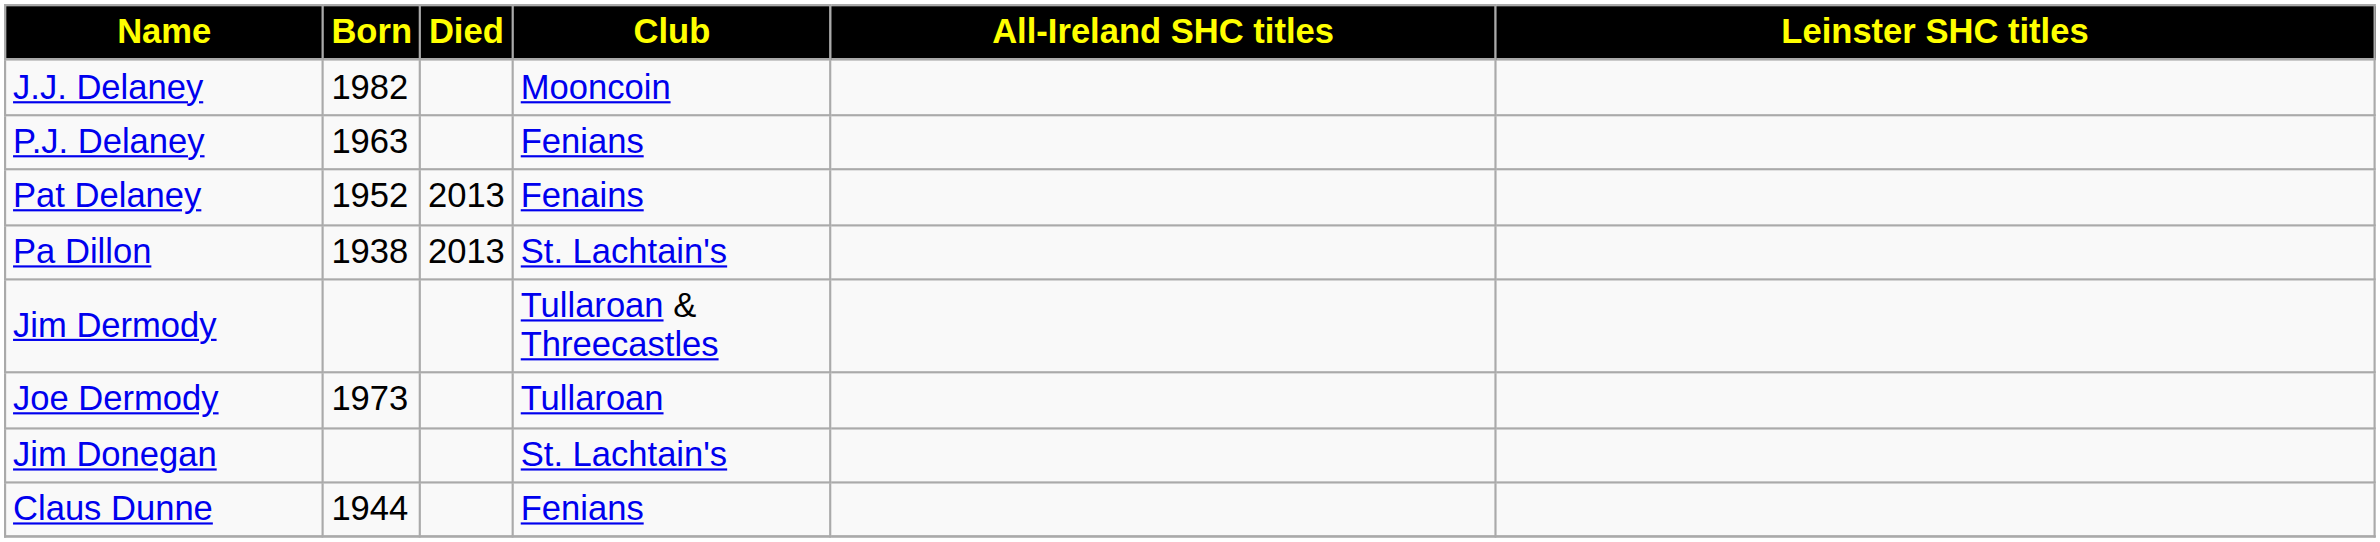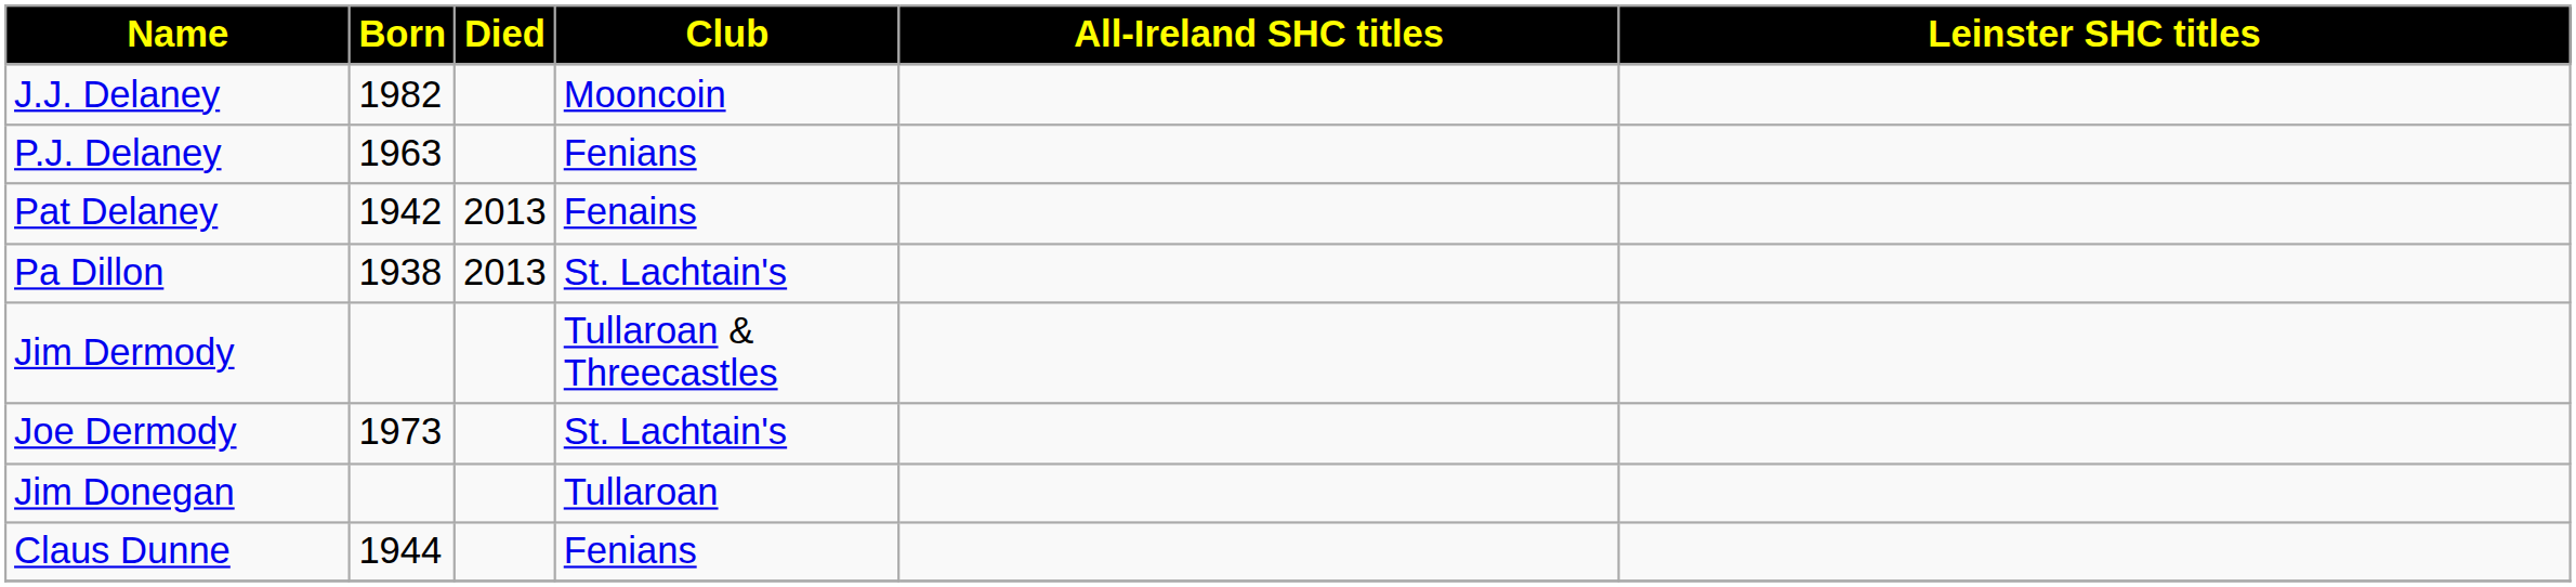Pat Delaney | Born: 1952 -> 1942
Joe Dermody | Club: Tullaroan -> St. Lachtain's
Jim Donegan | Club: St. Lachtain's -> Tullaroan
